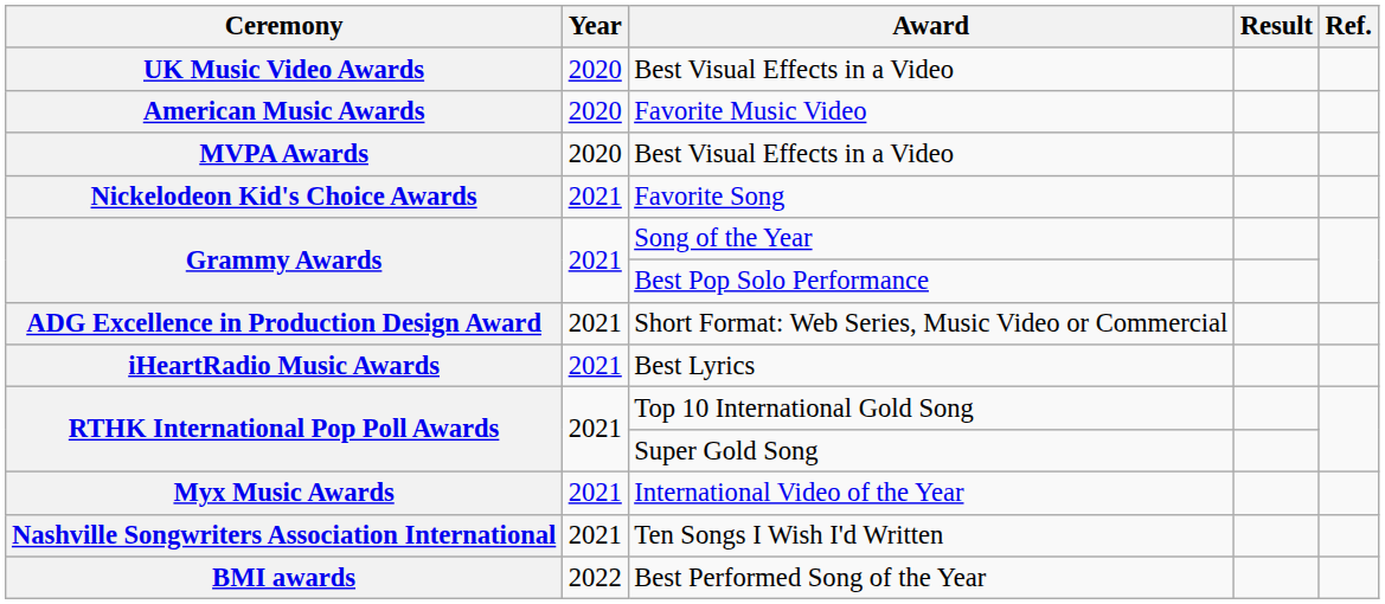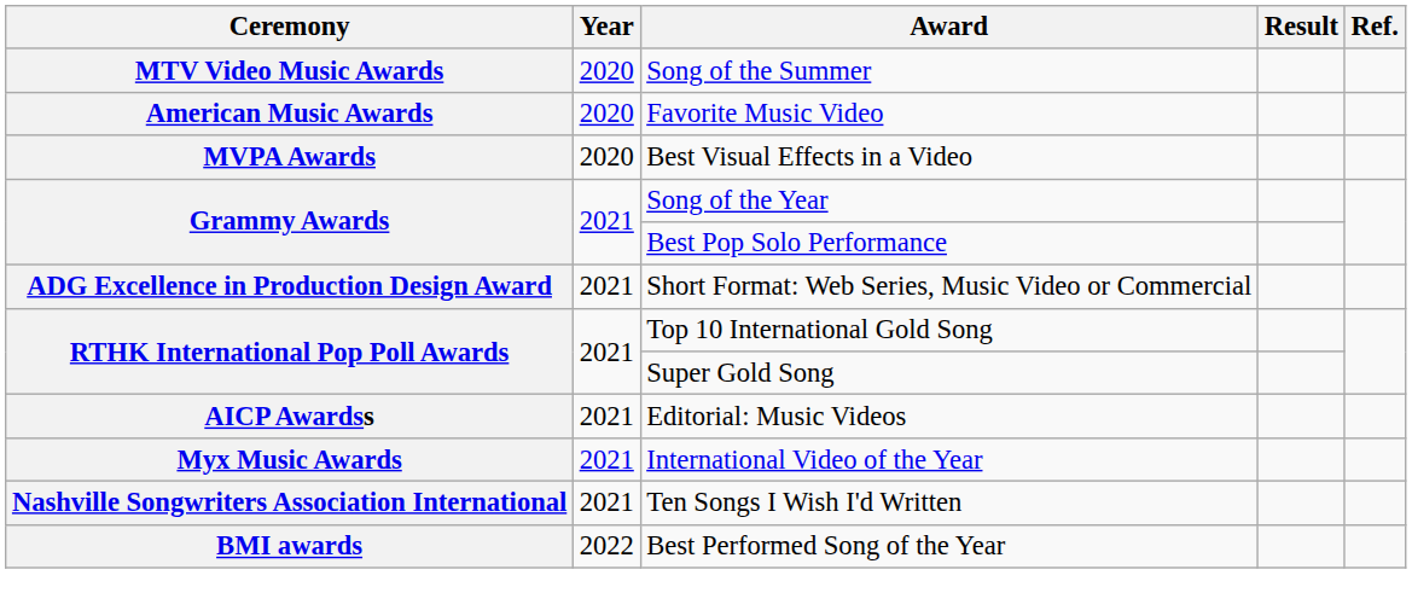+ row: MTV Video Music Awards | 2020 | Song of the Summer
- row: UK Music Video Awards | 2020 | Best Visual Effects in a Video
- row: Nickelodeon Kid's Choice Awards | 2021 | Favorite Song
- row: iHeartRadio Music Awards | 2021 | Best Lyrics
+ row: AICP Awardss | 2021 | Editorial: Music Videos
